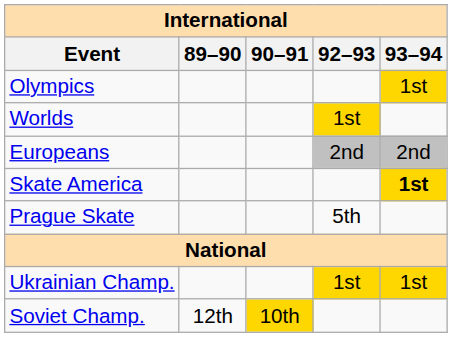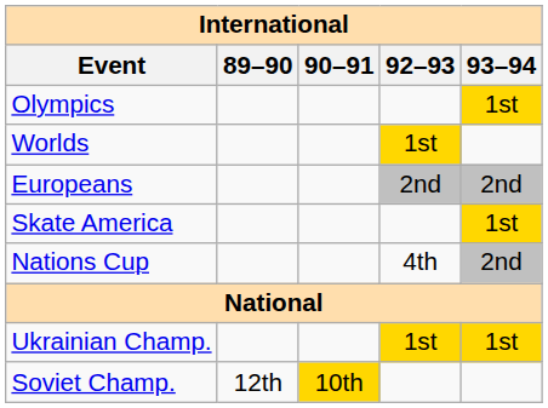Skate America | 93–94: bold -> normal
+ row: Nations Cup | 4th | 2nd
- row: Prague Skate | 5th
